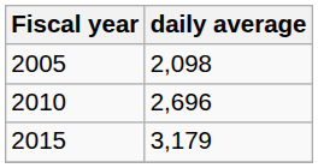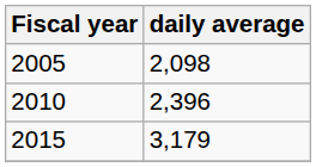2010 | daily average: 2,696 -> 2,396
